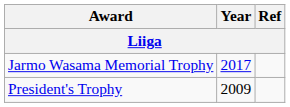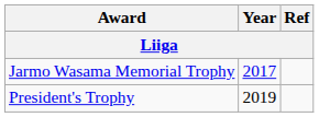President's Trophy | Year: 2009 -> 2019
